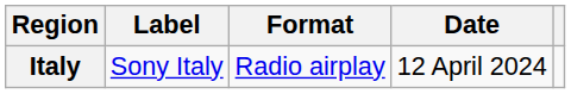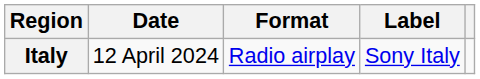columns swapped: Date <-> Label
